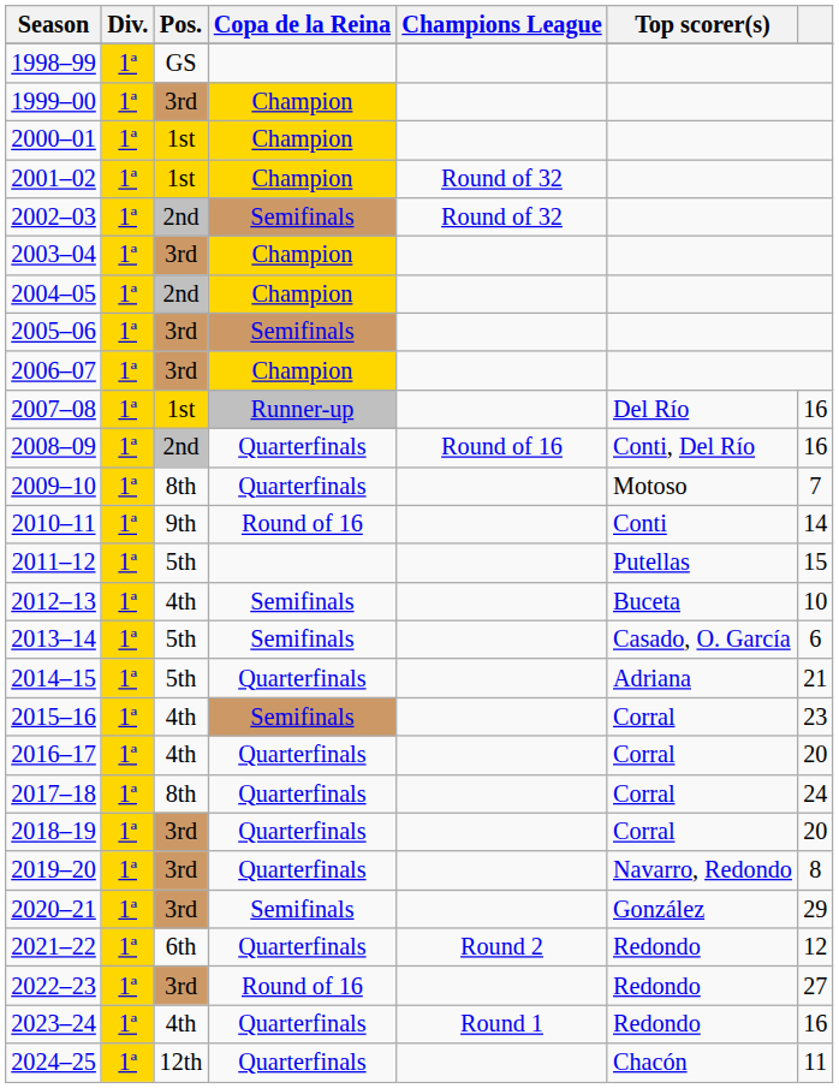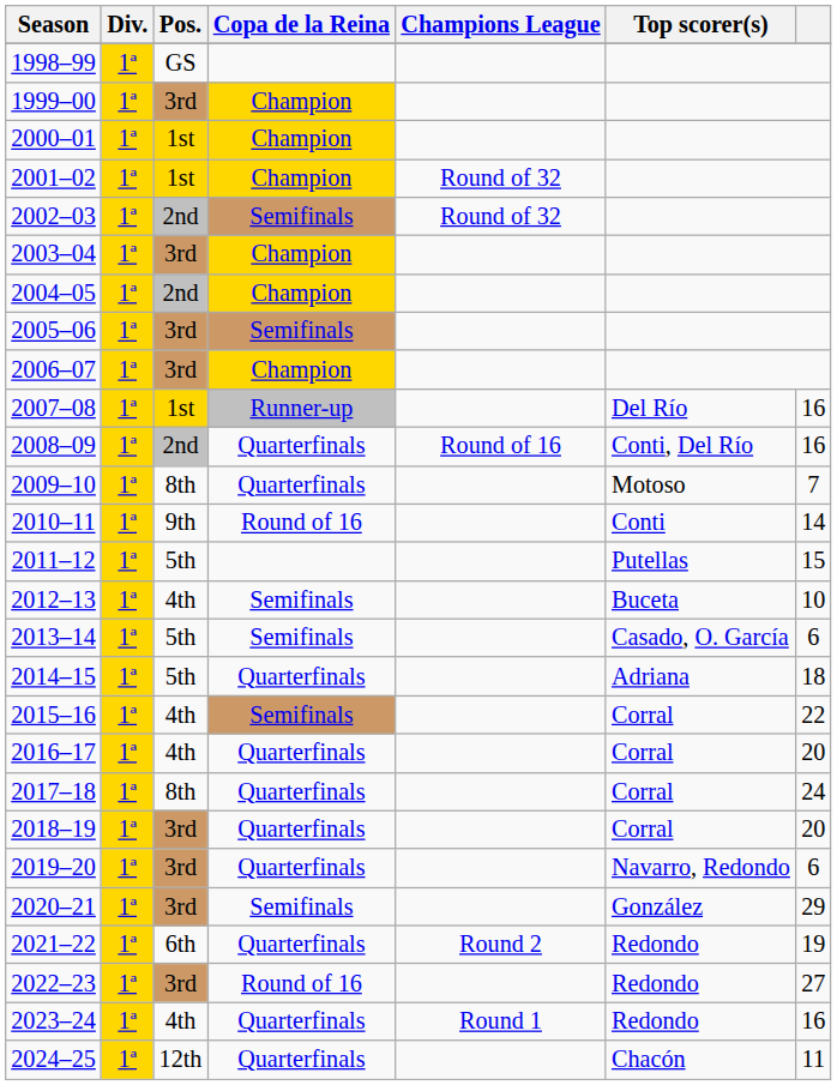2014–15 | column 7: 21 -> 18
2015–16 | column 7: 23 -> 22
2019–20 | column 7: 8 -> 6
2021–22 | column 7: 12 -> 19
